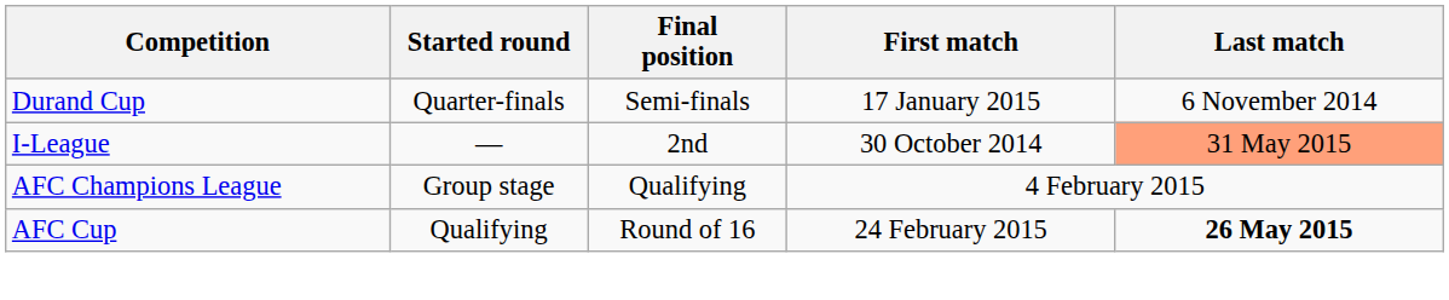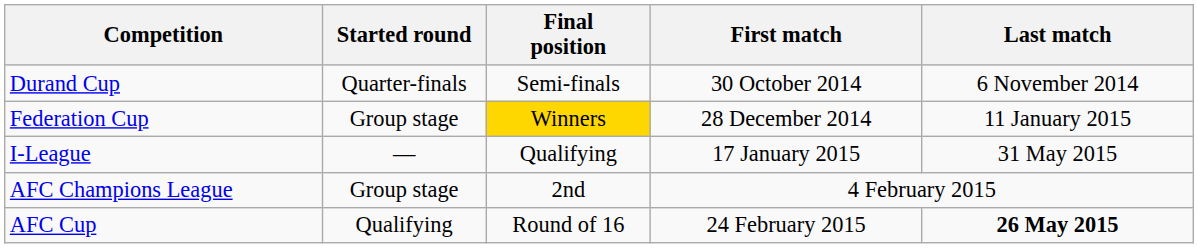Durand Cup | First match: 17 January 2015 -> 30 October 2014
+ row: Federation Cup | Group stage | Winners | 28 December 2014 | 11 January 2015
I-League | Final position: 2nd -> Qualifying
I-League | First match: 30 October 2014 -> 17 January 2015
I-League | Last match: lightsalmon background -> no background
AFC Champions League | Final position: Qualifying -> 2nd
